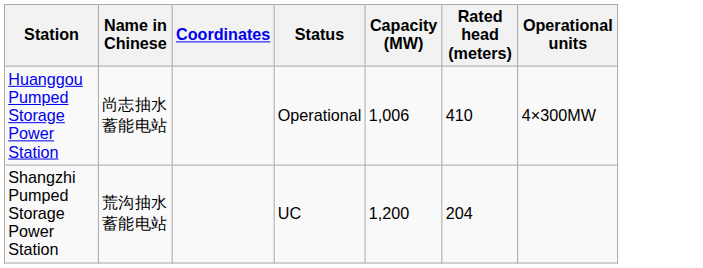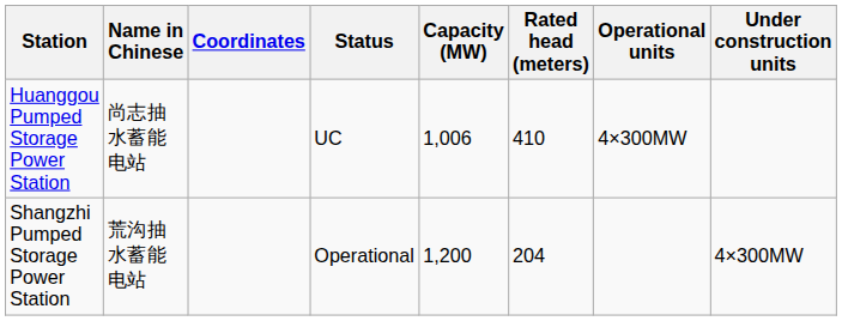+ column: Under construction units | 4×300MW
Huanggou Pumped Storage Power Station | Status: Operational -> UC
Shangzhi Pumped Storage Power Station | Status: UC -> Operational
